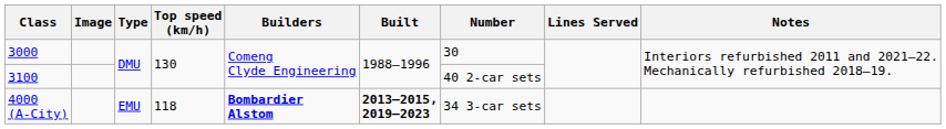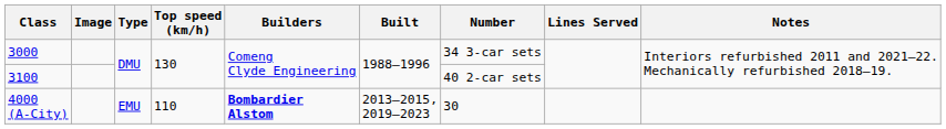3000 | Number: 30 -> 34 3-car sets
4000 (A-City) | Top speed (km/h): 118 -> 110
4000 (A-City) | Built: bold -> normal
4000 (A-City) | Number: 34 3-car sets -> 30
